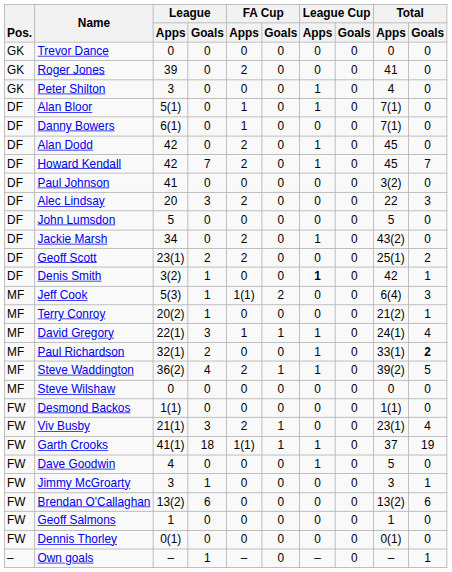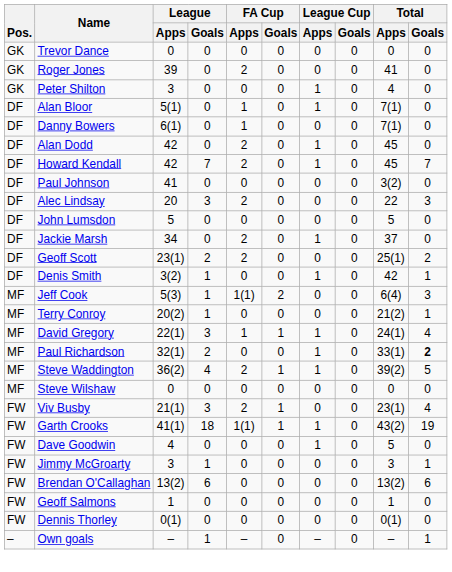Jackie Marsh | Total / Apps: 43(2) -> 37
Denis Smith | League Cup / Apps: bold -> normal
- row: FW | Desmond Backos | 1(1) | 0 | 0 | 0 | 0 | 0 | 1(1) | 0
Garth Crooks | Total / Apps: 37 -> 43(2)
